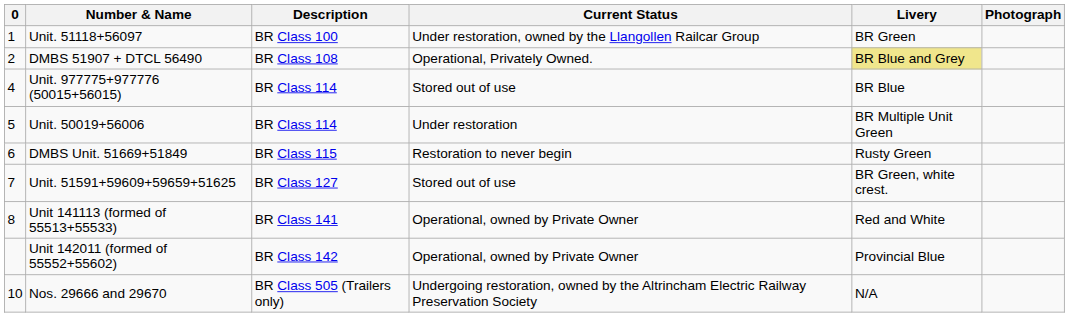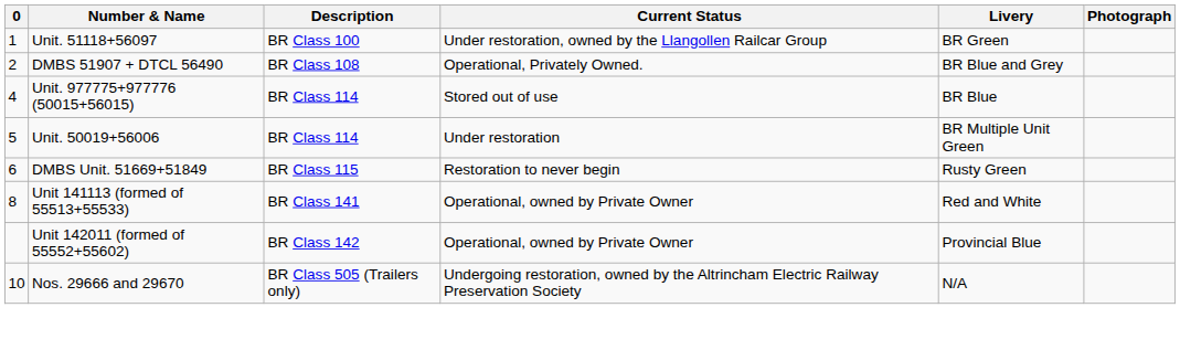DMBS 51907 + DTCL 56490 | Livery: khaki background -> no background
- row: 7 | Unit. 51591+59609+59659+51625 | BR Class 127 | Stored out of use | BR Green, white crest.
